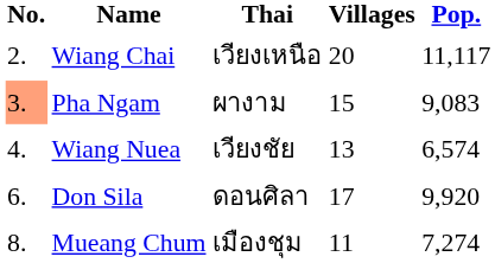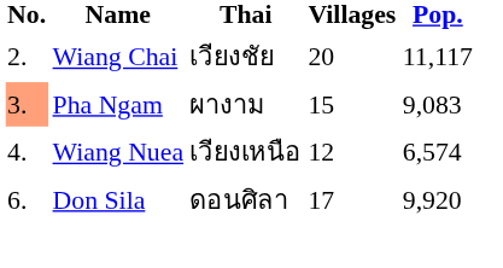Wiang Chai | Thai: เวียงเหนือ -> เวียงชัย
Wiang Nuea | Thai: เวียงชัย -> เวียงเหนือ
Wiang Nuea | Villages: 13 -> 12
- row: 8. | Mueang Chum | เมืองชุม | 11 | 7,274
